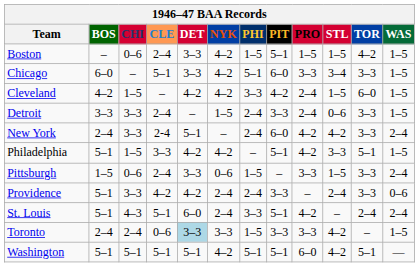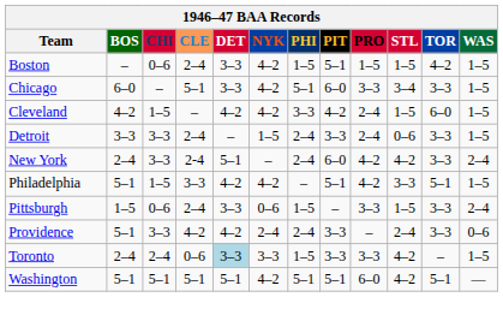- row: St. Louis | 5–1 | 4–3 | 5–1 | 6–0 | 2–4 | 3–3 | 5–1 | 4–2 | – | 2–4 | 2–4
